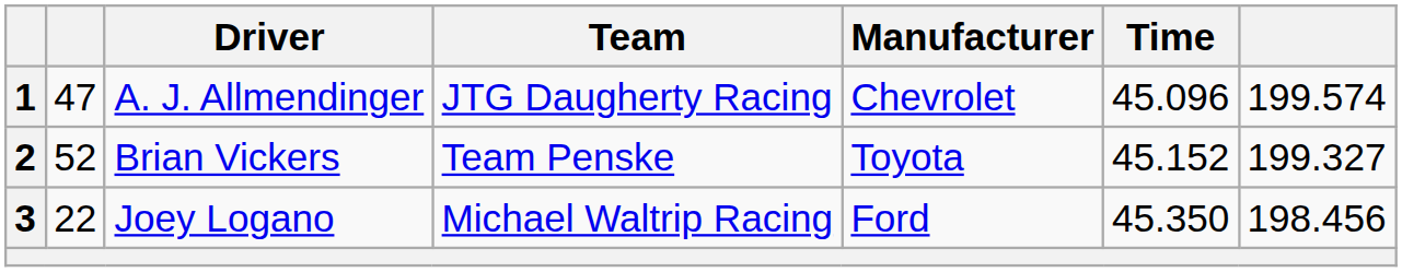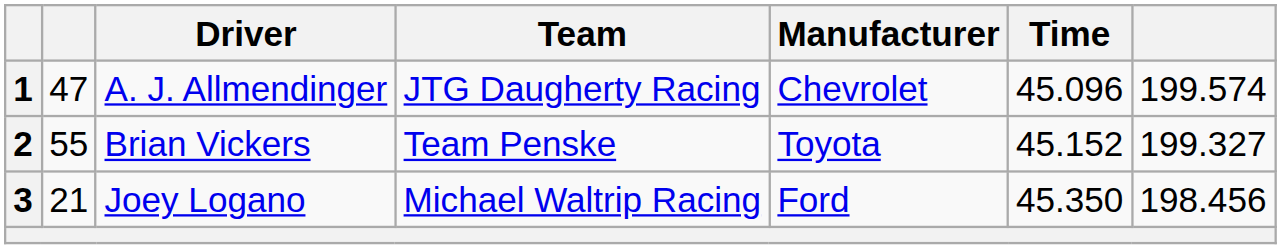2 | column 2: 52 -> 55
3 | column 2: 22 -> 21
